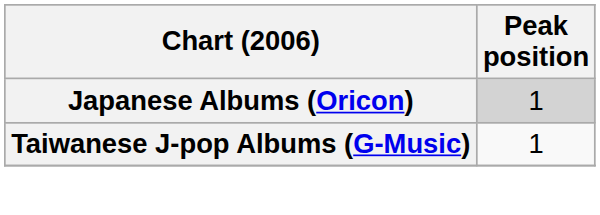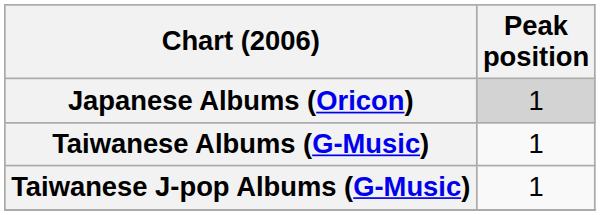+ row: Taiwanese Albums (G-Music) | 1
